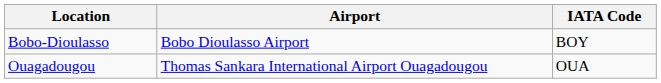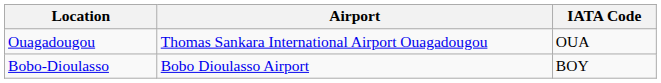rows swapped: Bobo-Dioulasso <-> Ouagadougou
